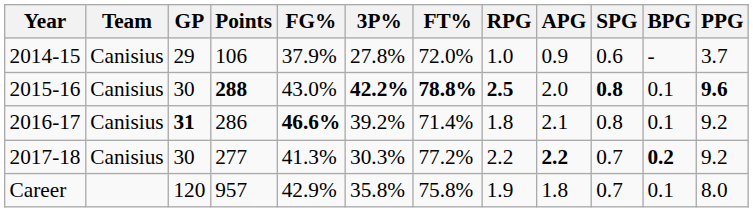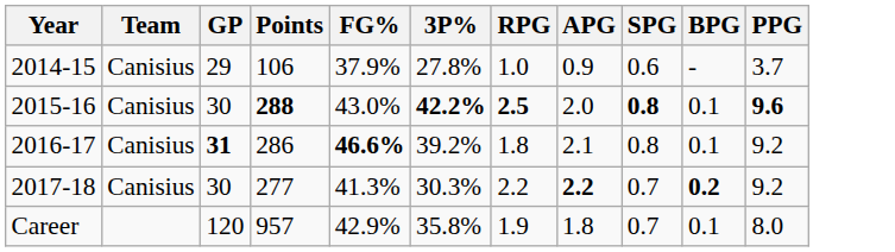- column: FT% | 72.0% | 78.8% | 71.4% | 77.2% | 75.8%
